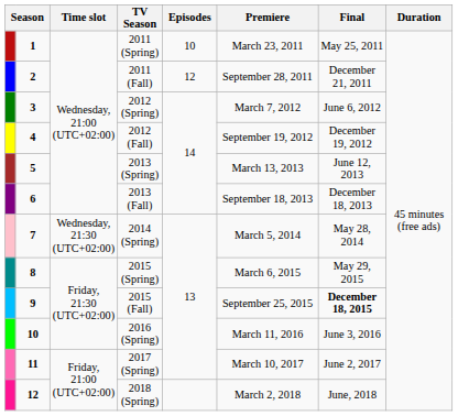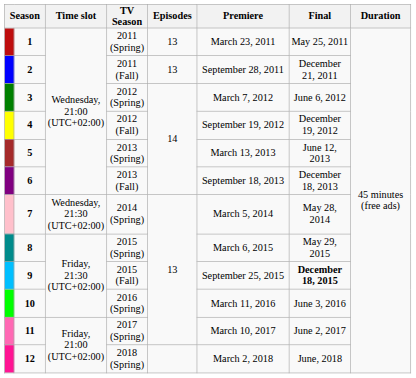2011 (Spring) | Episodes: 10 -> 13
2011 (Fall) | Episodes: 12 -> 13
